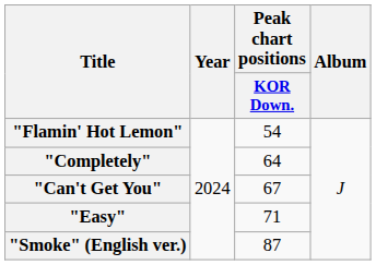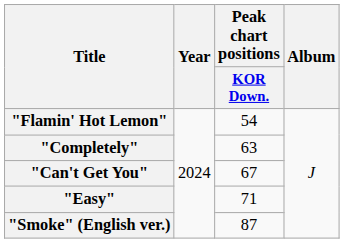"Completely" | Peak chart positions / KOR Down.: 64 -> 63
